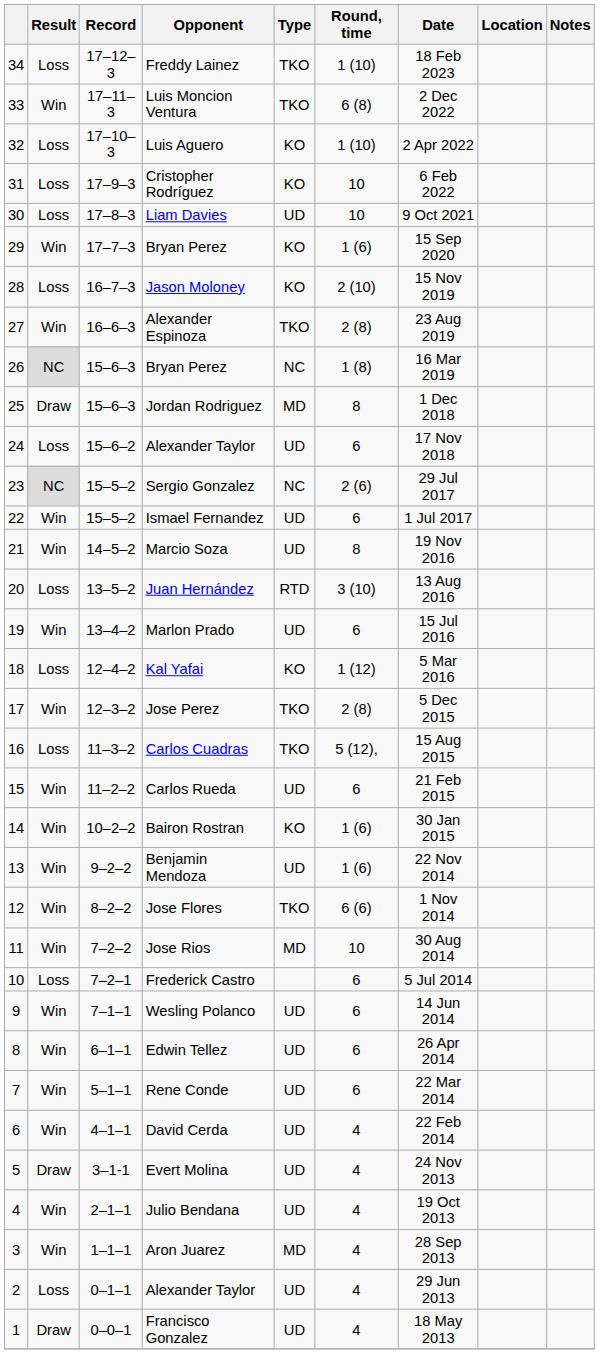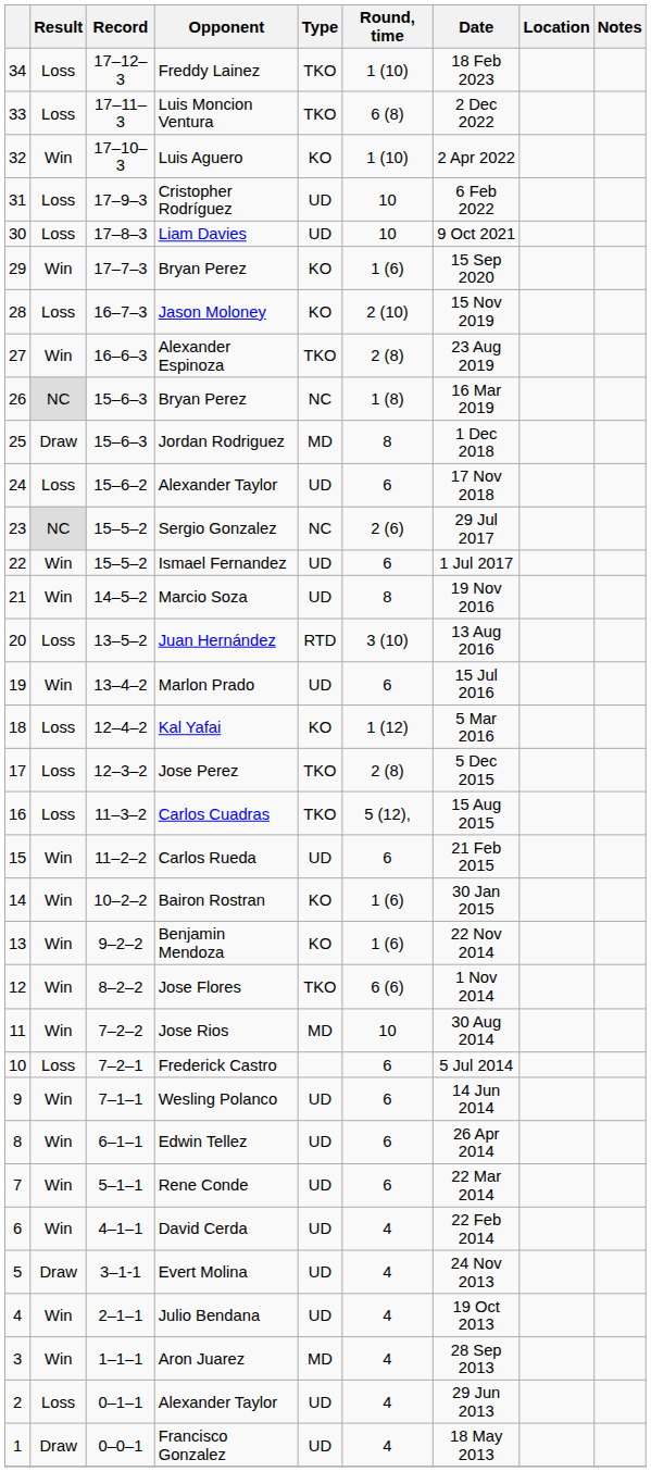Luis Moncion Ventura | Result: Win -> Loss
Luis Aguero | Result: Loss -> Win
Cristopher Rodríguez | Type: KO -> UD
Jose Perez | Result: Win -> Loss
Benjamin Mendoza | Type: UD -> KO
